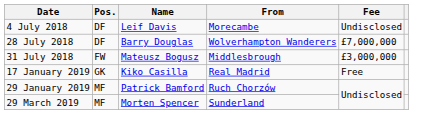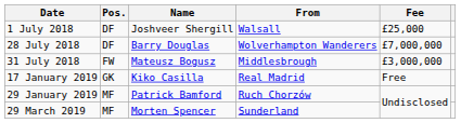+ row: 1 July 2018 | DF | Joshveer Shergill | Walsall | £25,000
- row: 4 July 2018 | DF | Leif Davis | Morecambe | Undisclosed
